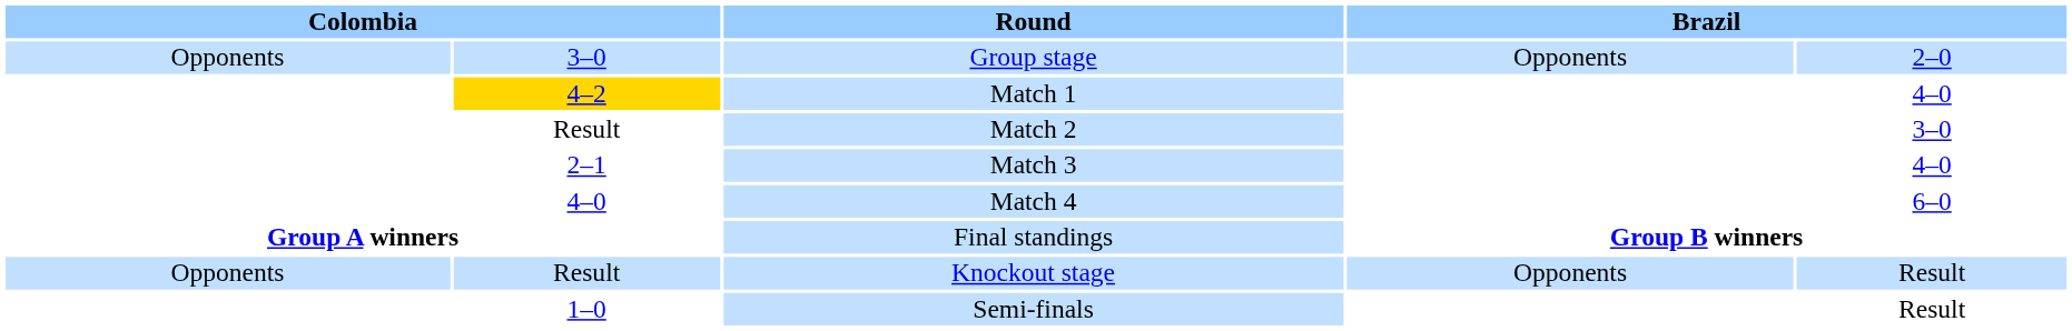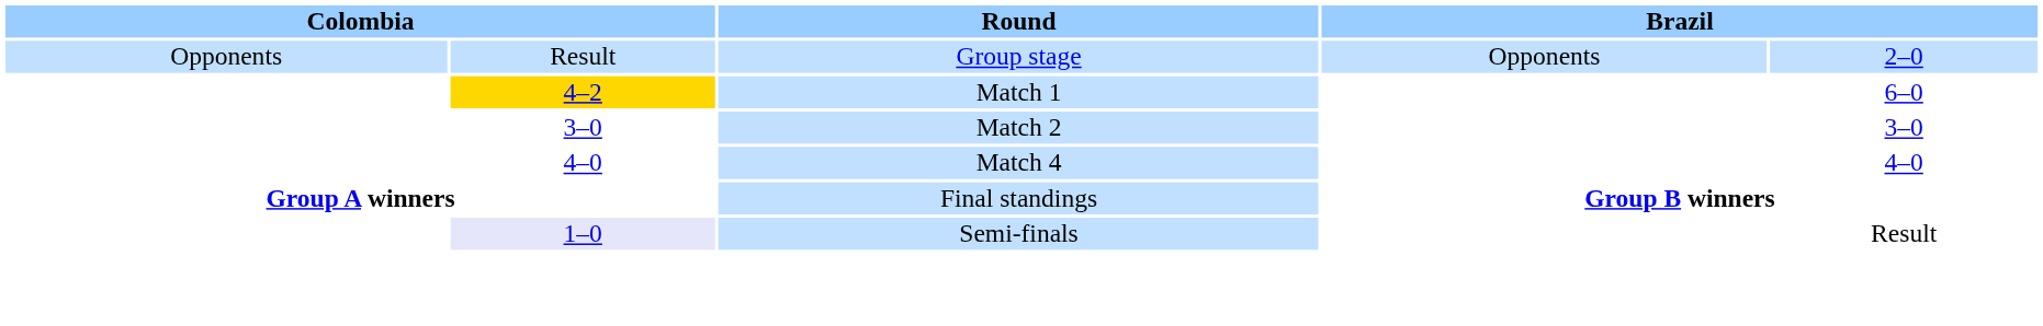Group stage | column 2: 3–0 -> Result
Match 1 | column 5: 4–0 -> 6–0
Match 2 | column 2: Result -> 3–0
- row: 2–1 | Match 3 | 4–0
Match 4 | column 5: 6–0 -> 4–0
- row: Opponents | Result | Knockout stage | Opponents | Result
Semi-finals | column 2: no background -> lavender background
